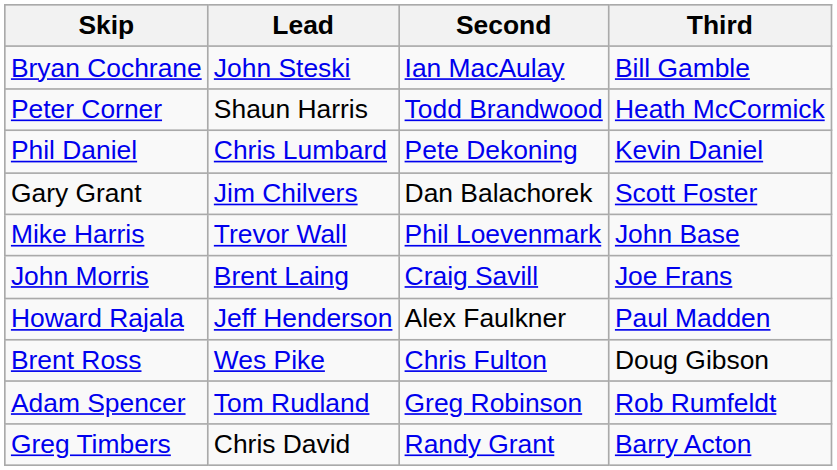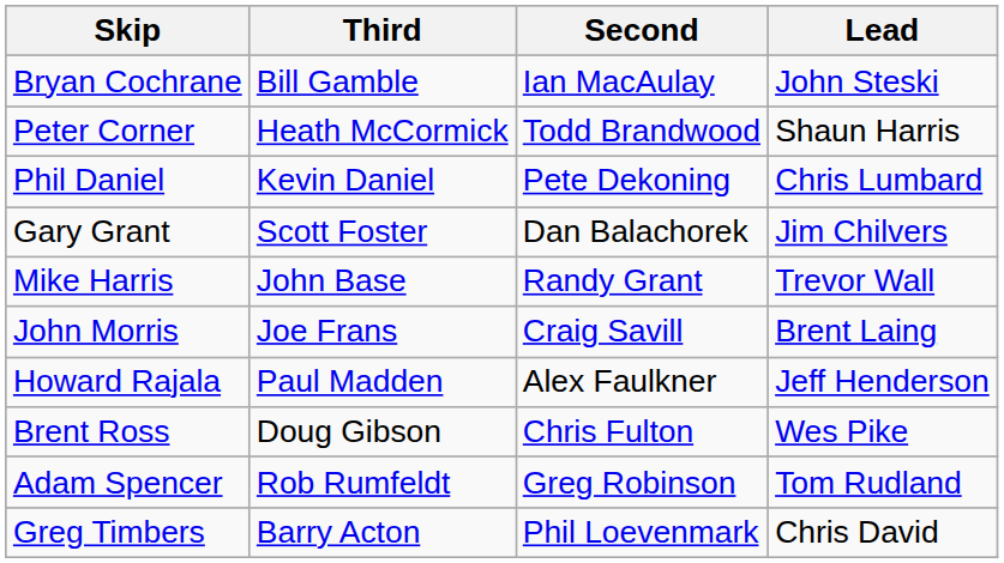columns swapped: Third <-> Lead
Mike Harris | Second: Phil Loevenmark -> Randy Grant
Greg Timbers | Second: Randy Grant -> Phil Loevenmark
